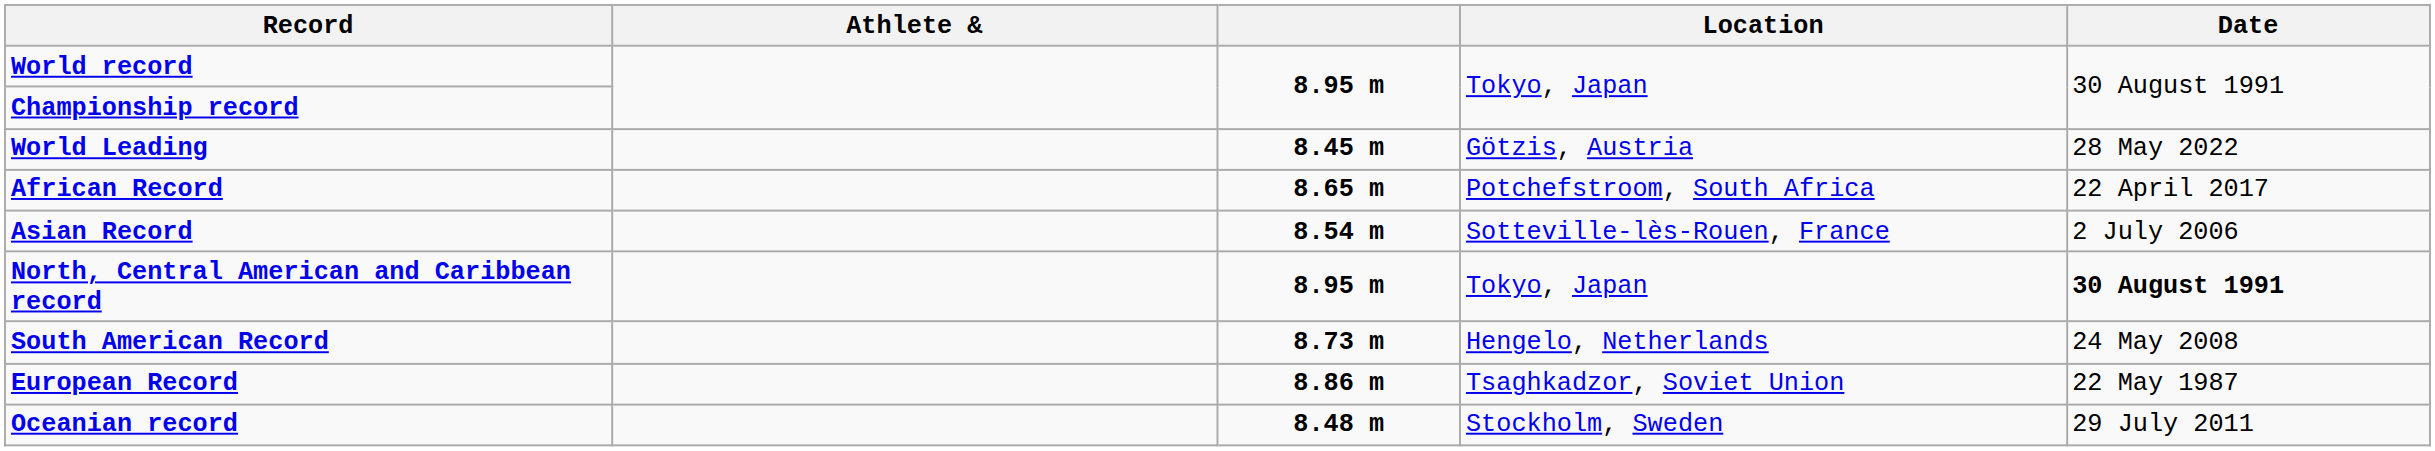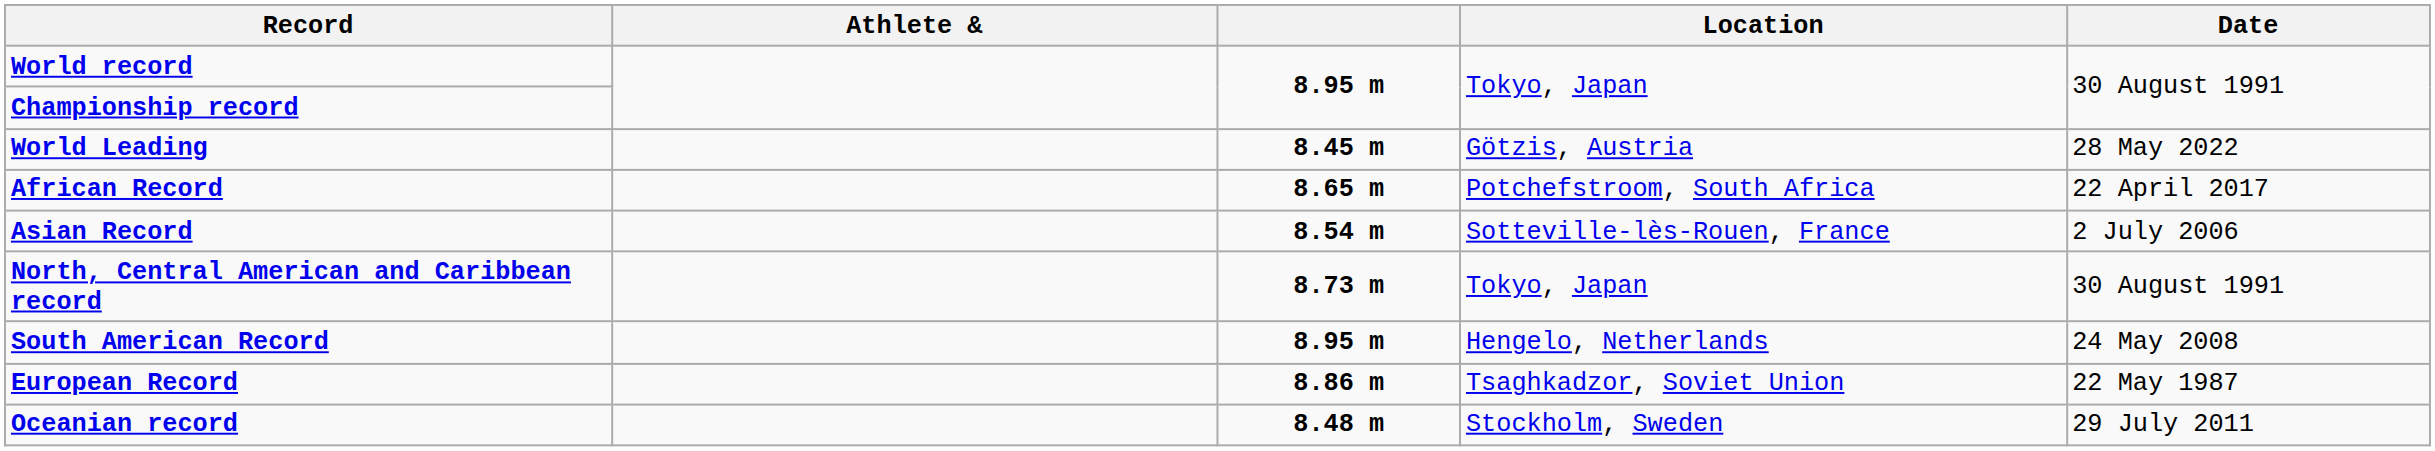North, Central American and Caribbean record | column 3: 8.95 m -> 8.73 m
North, Central American and Caribbean record | Date: bold -> normal
South American Record | column 3: 8.73 m -> 8.95 m
